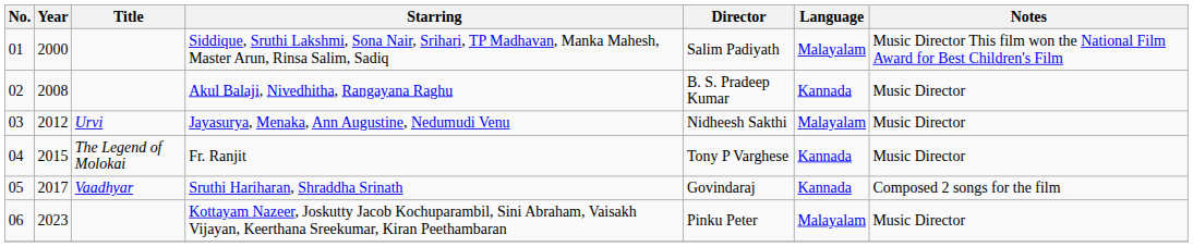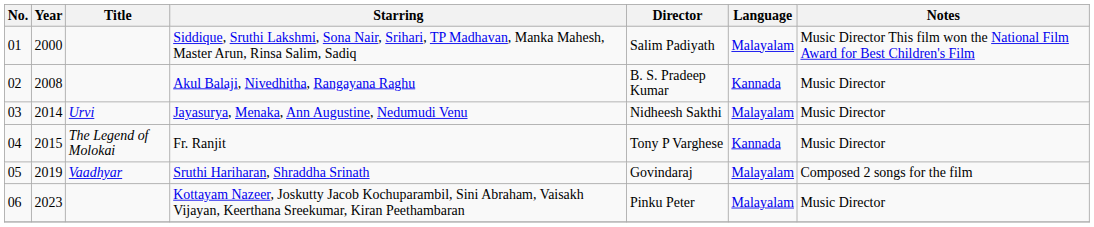Jayasurya, Menaka, Ann Augustine, Nedumudi Venu | Year: 2012 -> 2014
Sruthi Hariharan, Shraddha Srinath | Year: 2017 -> 2019
Sruthi Hariharan, Shraddha Srinath | Language: Kannada -> Malayalam
